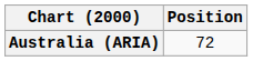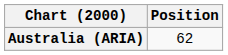Australia (ARIA) | Position: 72 -> 62
